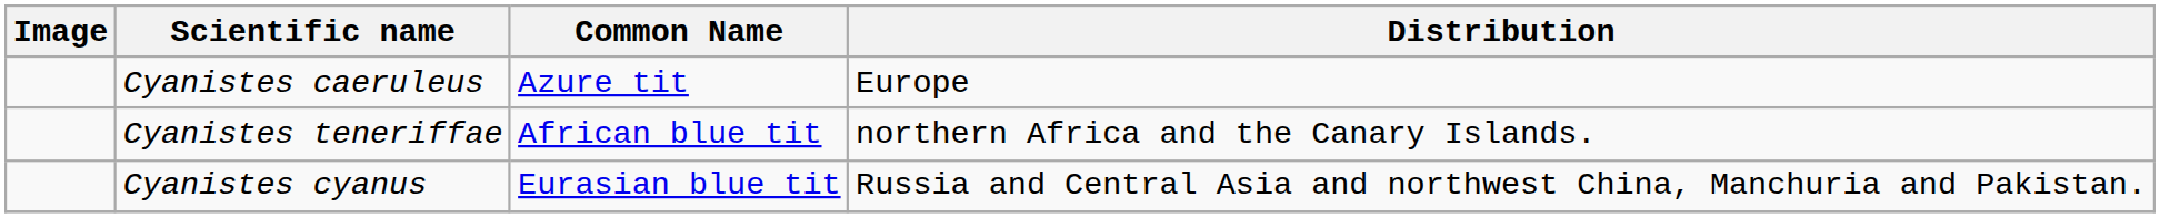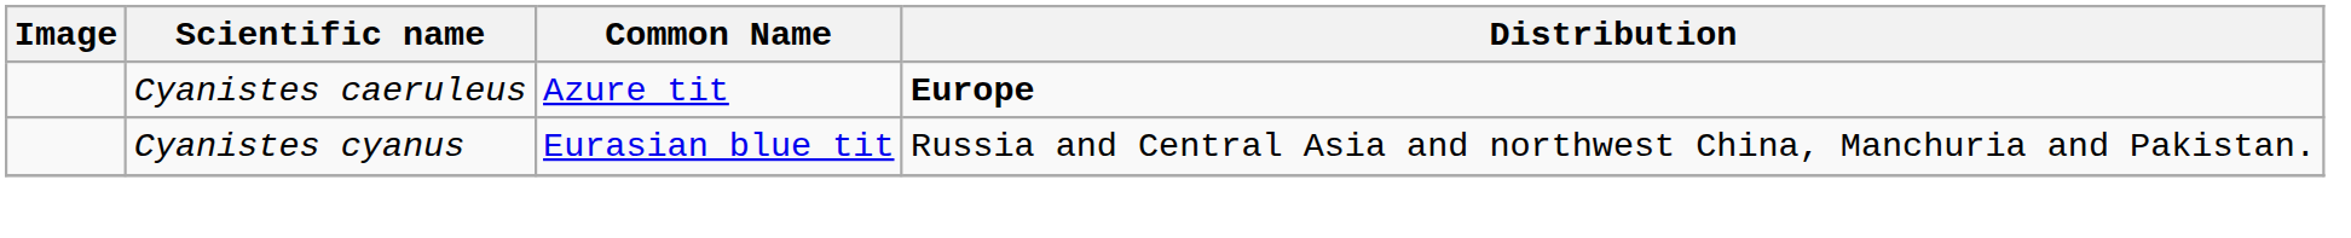Cyanistes caeruleus | Distribution: normal -> bold
- row: Cyanistes teneriffae | African blue tit | northern Africa and the Canary Islands.
